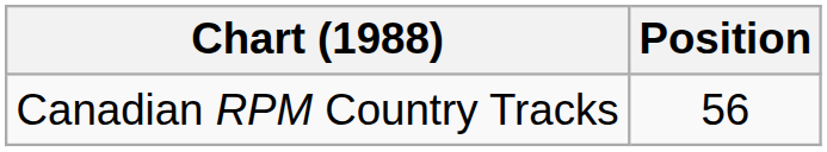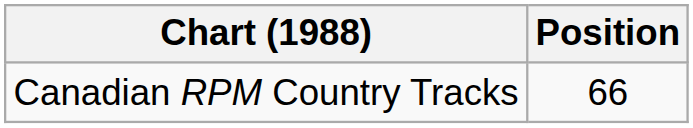Canadian RPM Country Tracks | Position: 56 -> 66
